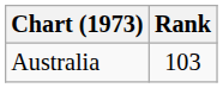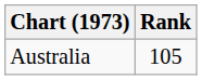Australia | Rank: 103 -> 105
